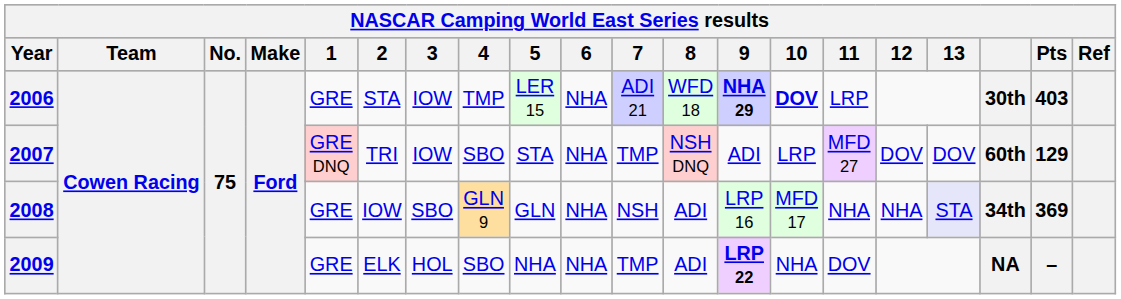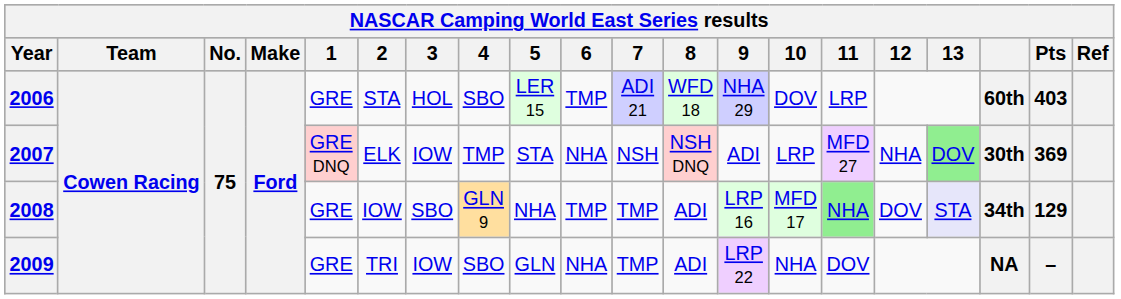2006 | 3: IOW -> HOL
2006 | 4: TMP -> SBO
2006 | 6: NHA -> TMP
2006 | 9: bold -> normal
2006 | 10: bold -> normal
2006 | column 18: 30th -> 60th
2007 | 2: TRI -> ELK
2007 | 4: SBO -> TMP
2007 | 7: TMP -> NSH
2007 | 12: DOV -> NHA
2007 | 13: no background -> lightgreen background
2007 | column 18: 60th -> 30th
2007 | Pts: 129 -> 369
2008 | 5: GLN -> NHA
2008 | 6: NHA -> TMP
2008 | 7: NSH -> TMP
2008 | 11: no background -> lightgreen background
2008 | 12: NHA -> DOV
2008 | Pts: 369 -> 129
2009 | 2: ELK -> TRI
2009 | 3: HOL -> IOW
2009 | 5: NHA -> GLN
2009 | 9: bold -> normal
